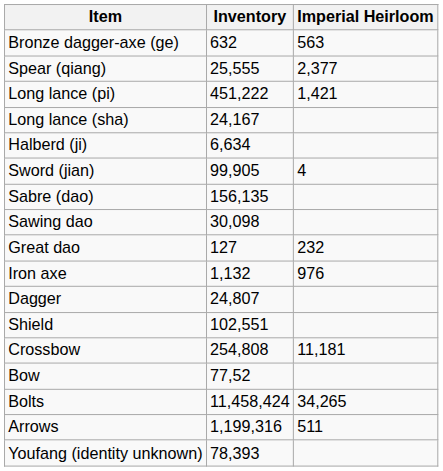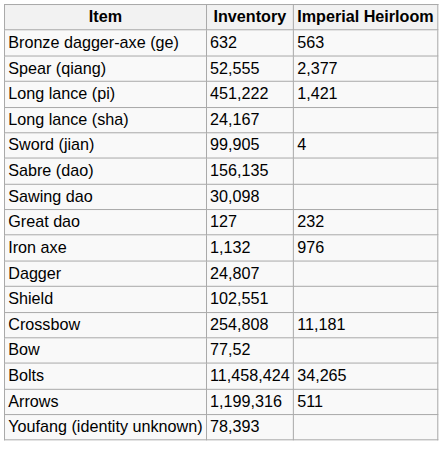Spear (qiang) | Inventory: 25,555 -> 52,555
- row: Halberd (ji) | 6,634
